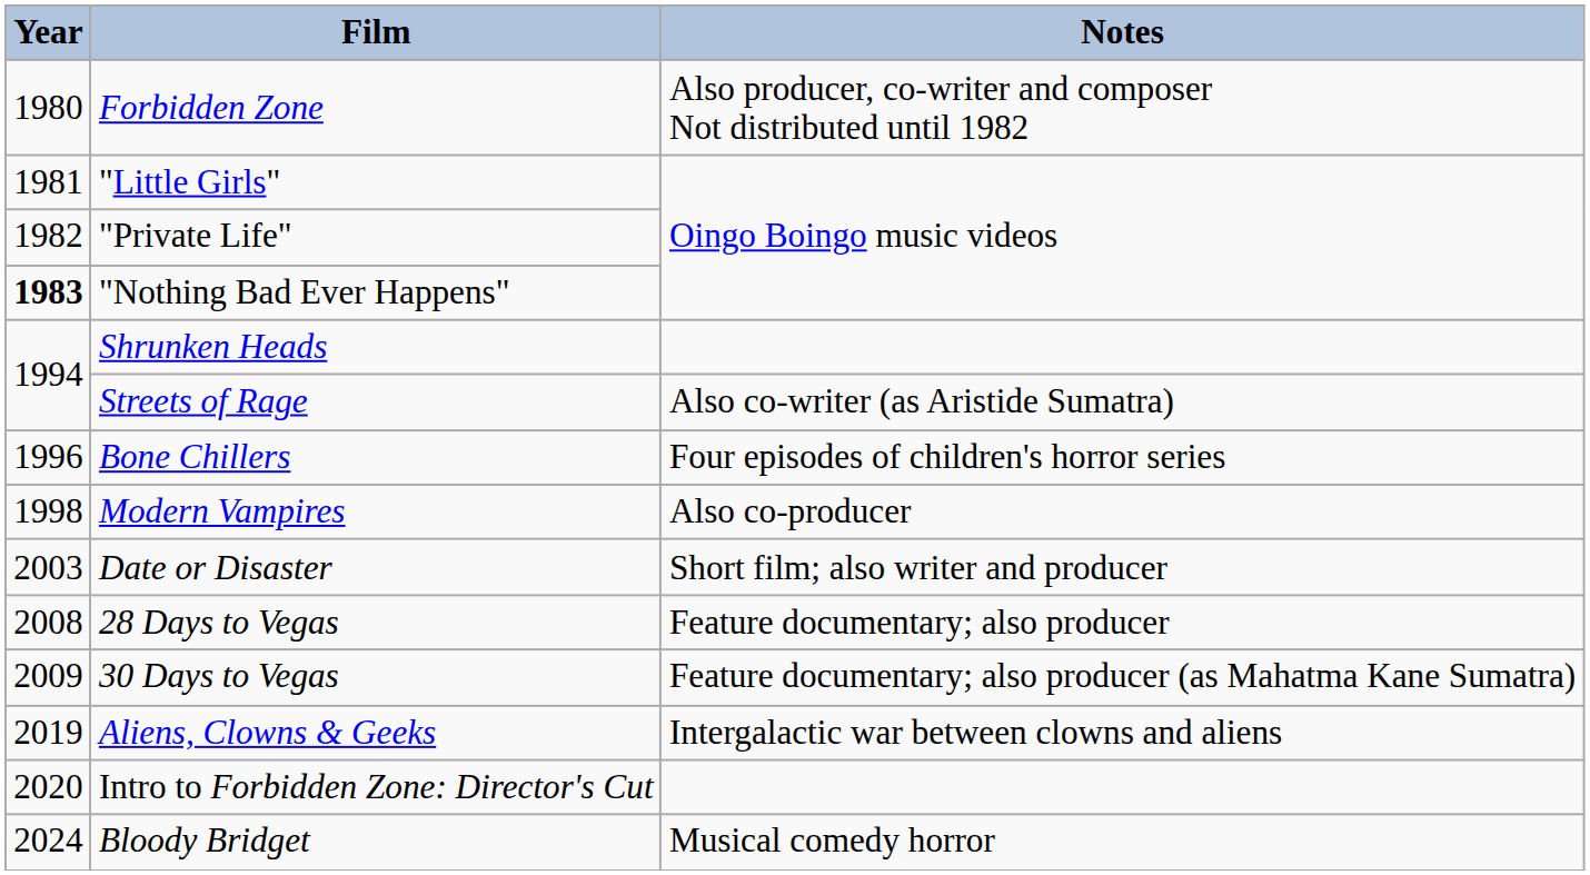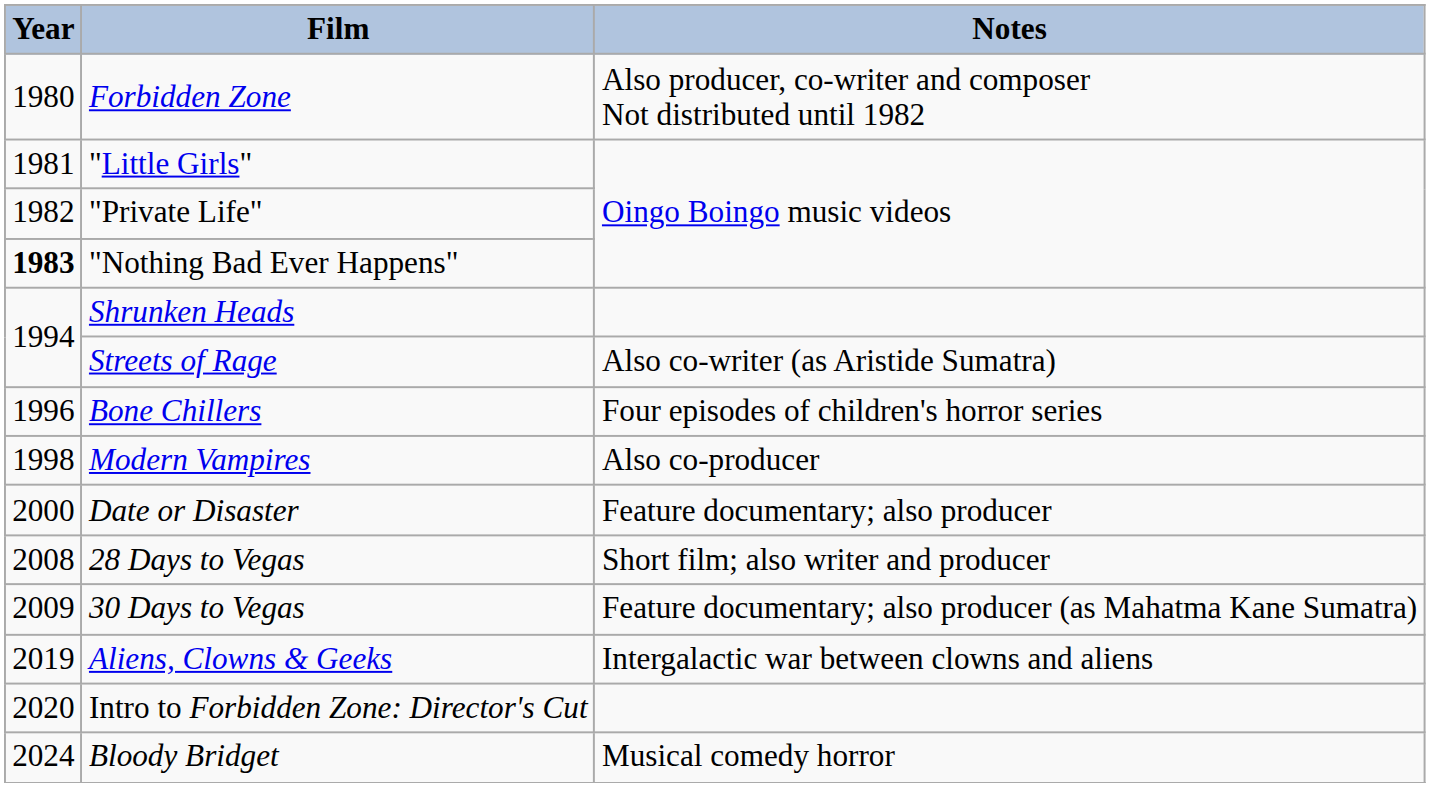Date or Disaster | Year: 2003 -> 2000
Date or Disaster | Notes: Short film; also writer and producer -> Feature documentary; also producer
28 Days to Vegas | Notes: Feature documentary; also producer -> Short film; also writer and producer
